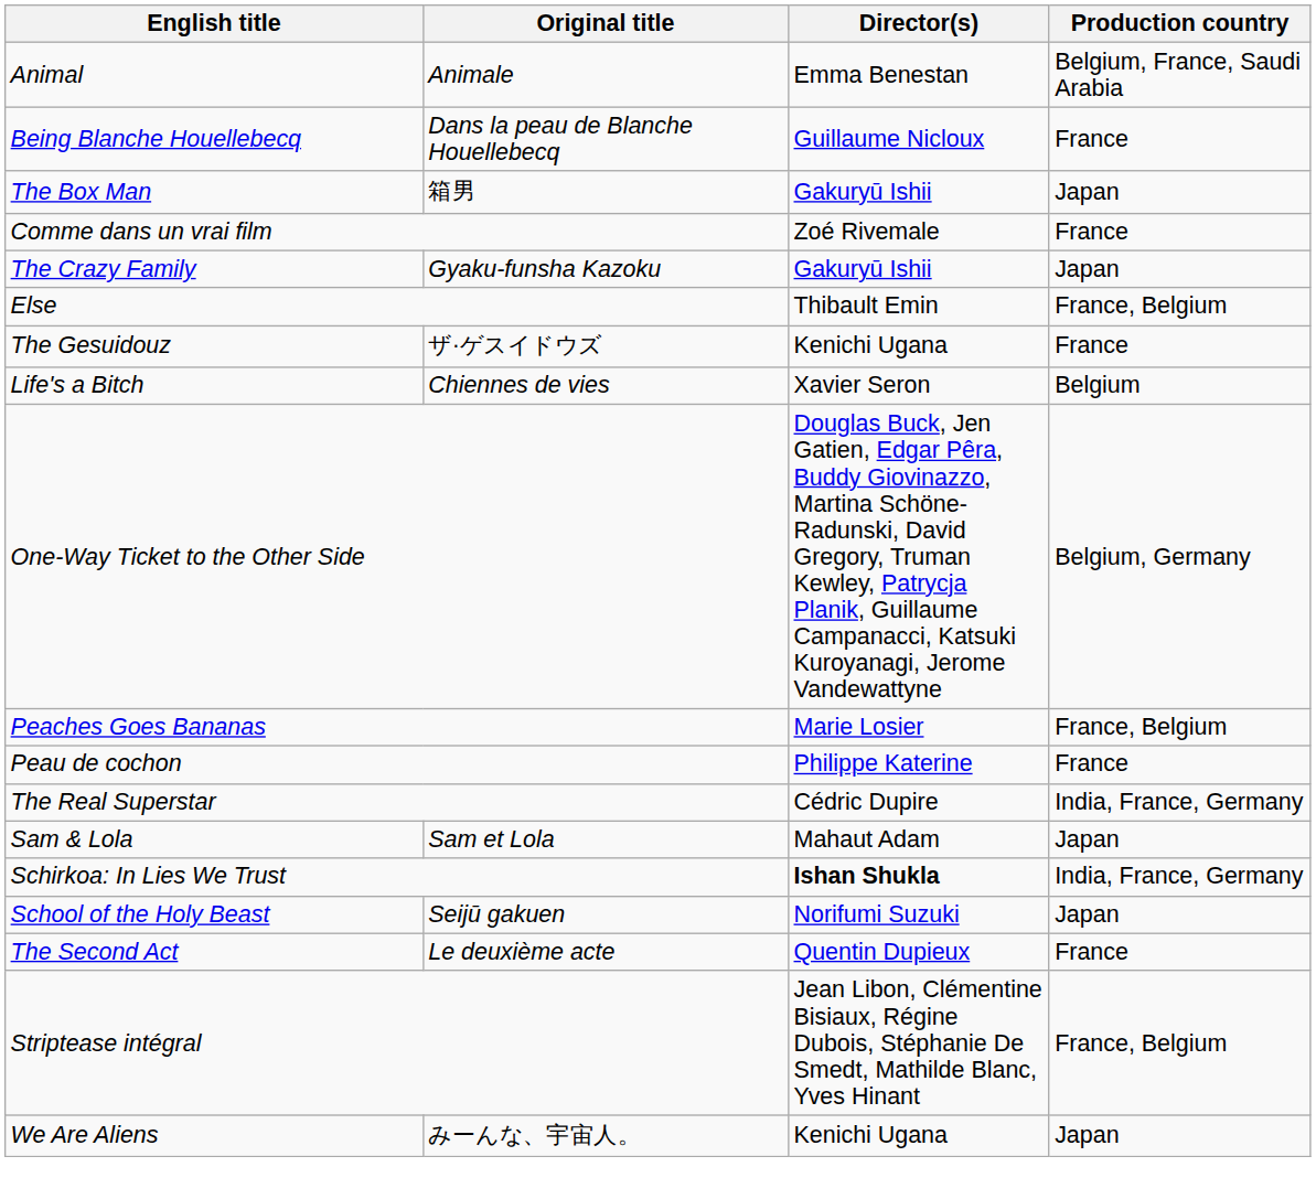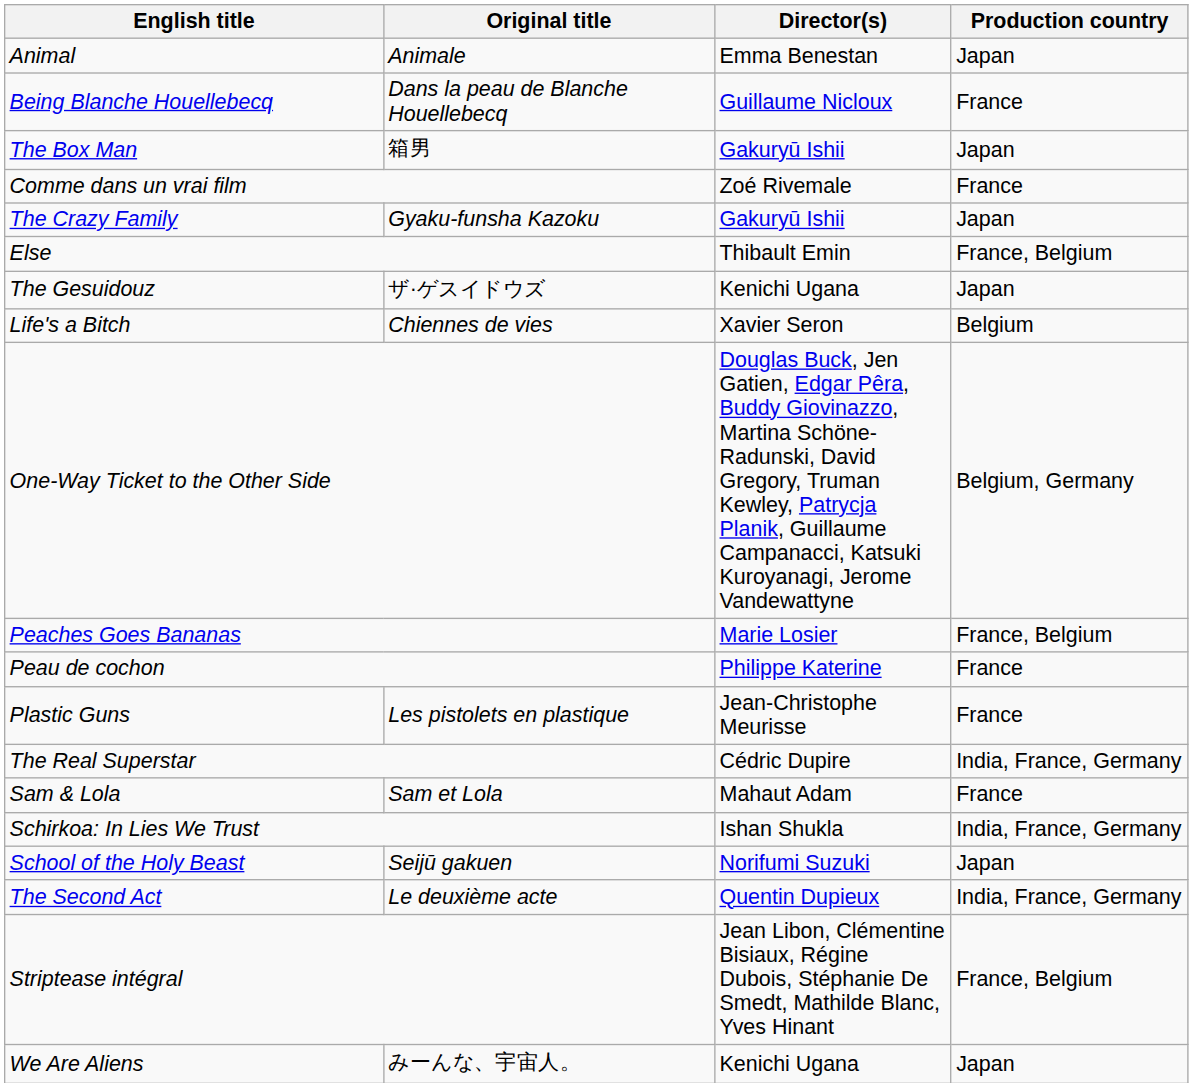Animal | Production country: Belgium, France, Saudi Arabia -> Japan
The Gesuidouz | Production country: France -> Japan
+ row: Plastic Guns | Les pistolets en plastique | Jean-Christophe Meurisse | France
Sam & Lola | Production country: Japan -> France
Schirkoa: In Lies We Trust | Director(s): bold -> normal
The Second Act | Production country: France -> India, France, Germany
